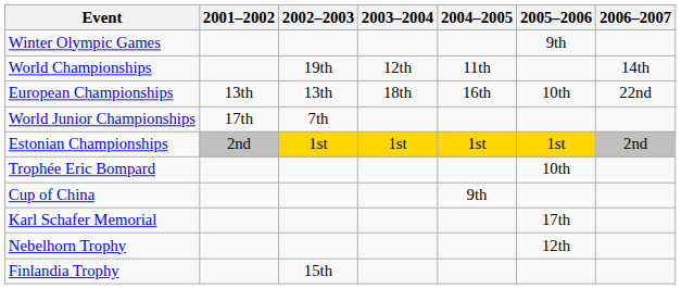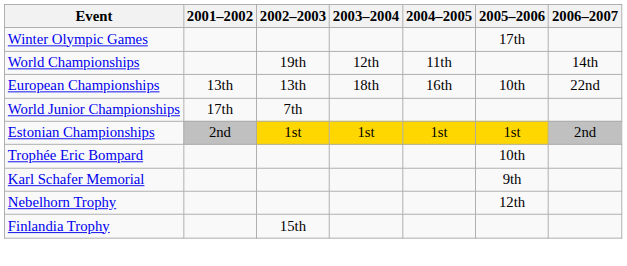Winter Olympic Games | 2005–2006: 9th -> 17th
- row: Cup of China | 9th
Karl Schafer Memorial | 2005–2006: 17th -> 9th
